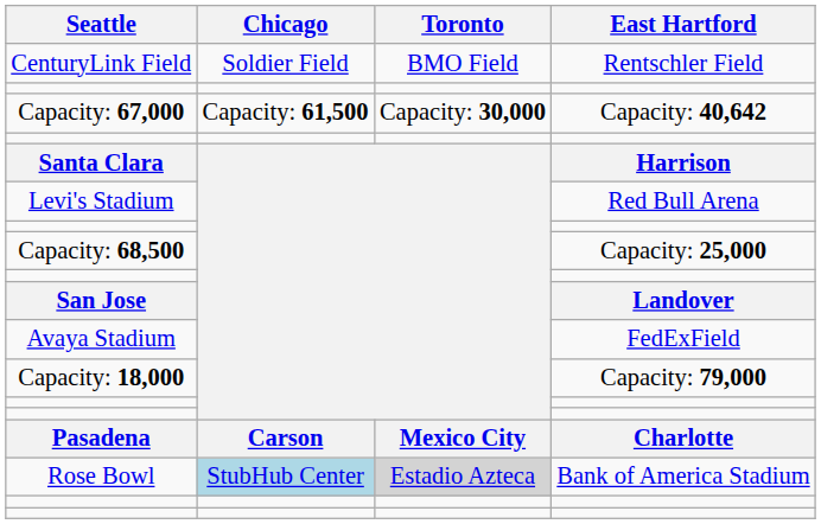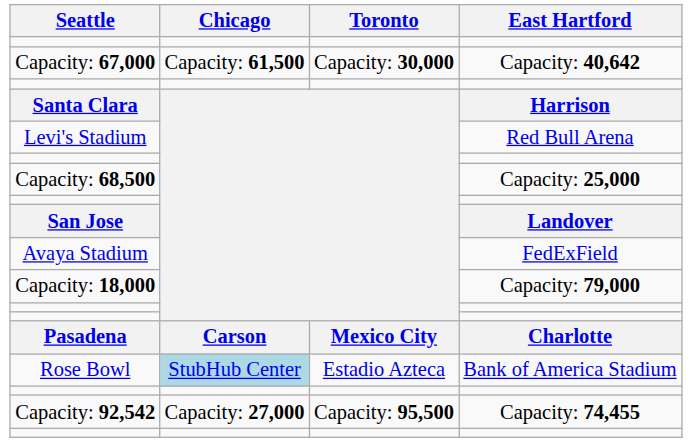- row: CenturyLink Field | Soldier Field | BMO Field | Rentschler Field
Rose Bowl | Toronto: lightgrey background -> no background
+ row: Capacity: 92,542 | Capacity: 27,000 | Capacity: 95,500 | Capacity: 74,455
